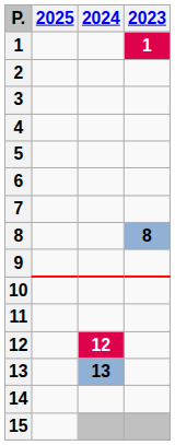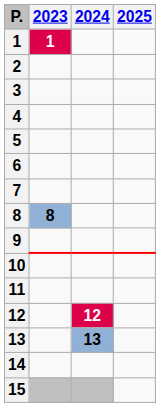columns swapped: 2023 <-> 2025
